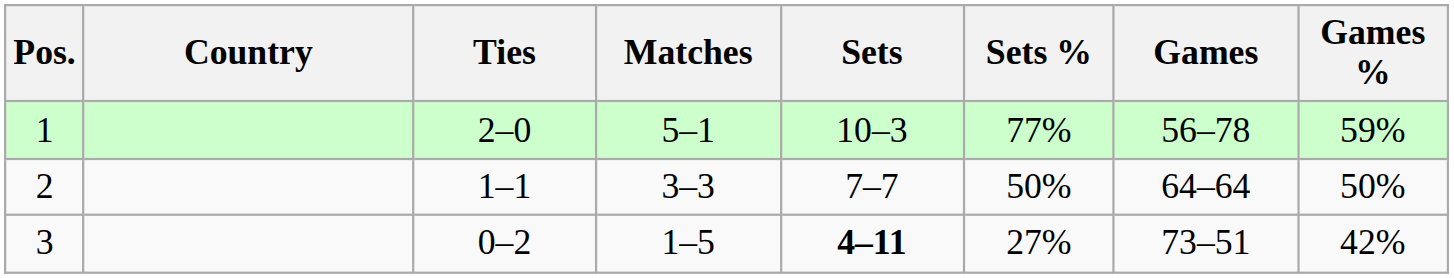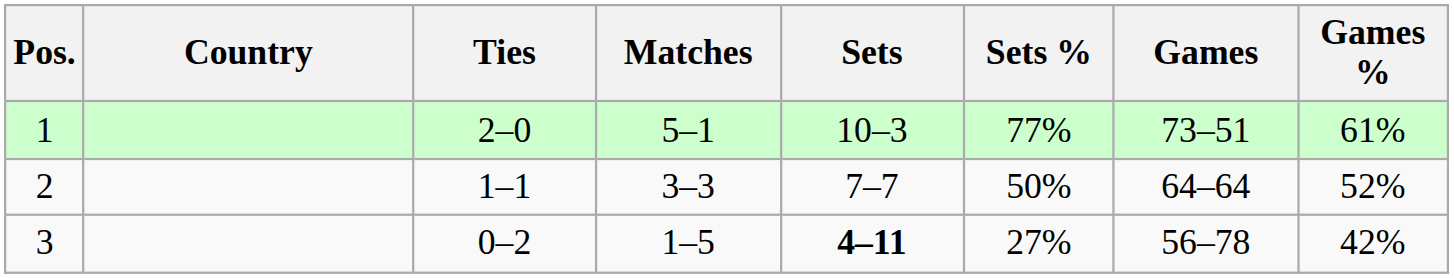1 | Games: 56–78 -> 73–51
1 | Games %: 59% -> 61%
2 | Games %: 50% -> 52%
3 | Games: 73–51 -> 56–78
